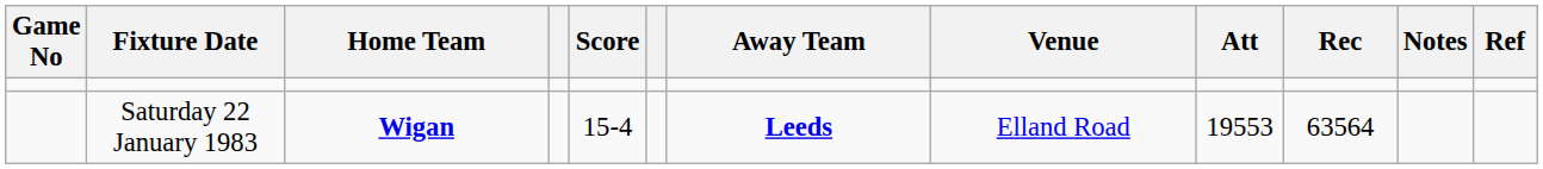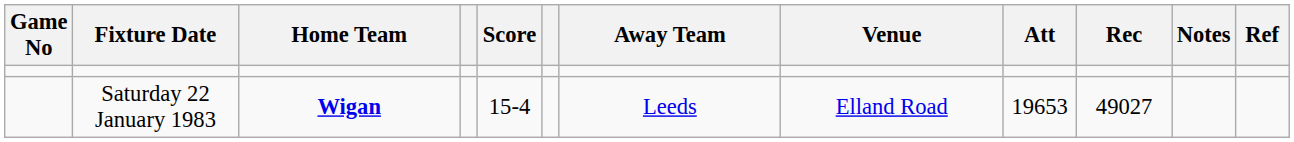Saturday 22 January 1983 | Away Team: bold -> normal
Saturday 22 January 1983 | Att: 19553 -> 19653
Saturday 22 January 1983 | Rec: 63564 -> 49027
